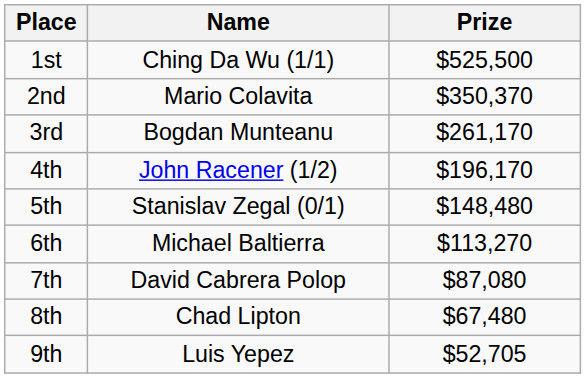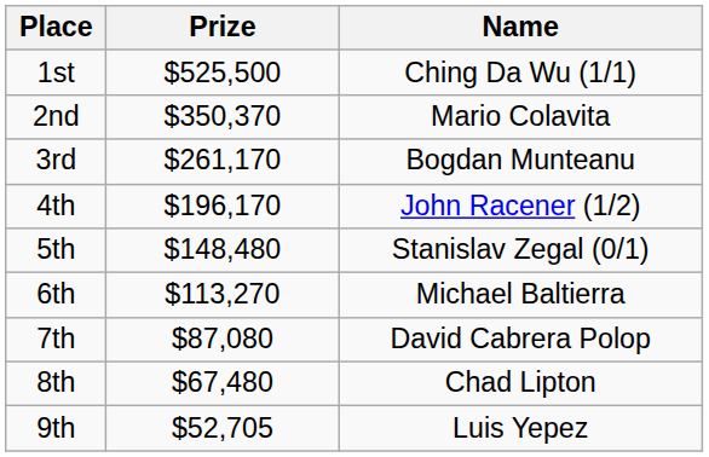columns swapped: Name <-> Prize
